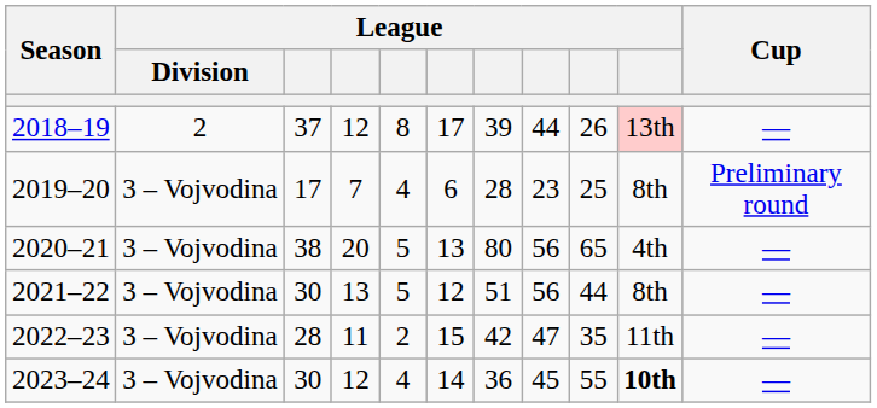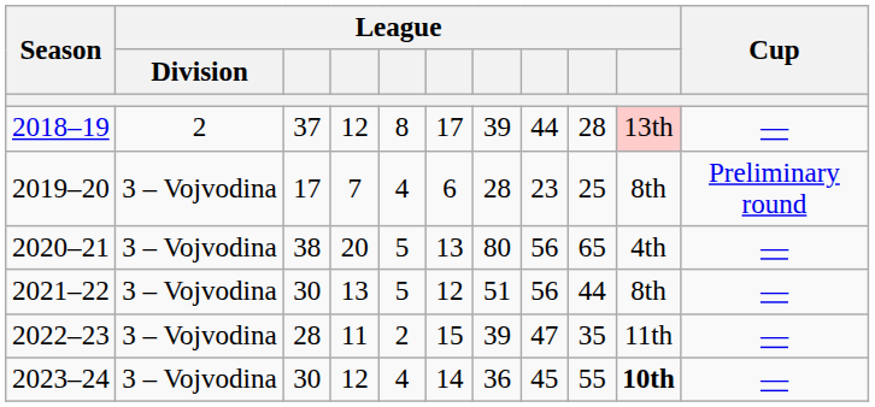2018–19 | column 9: 26 -> 28
2022–23 | column 7: 42 -> 39
